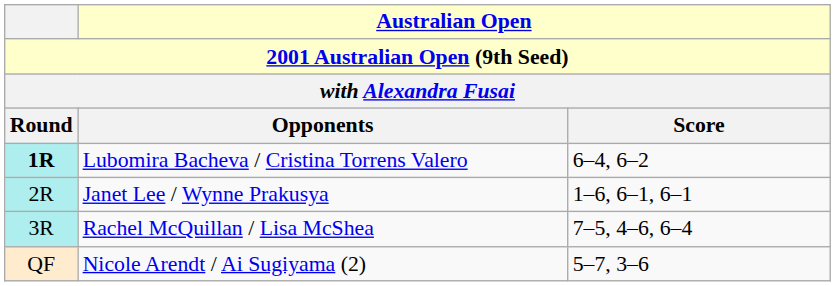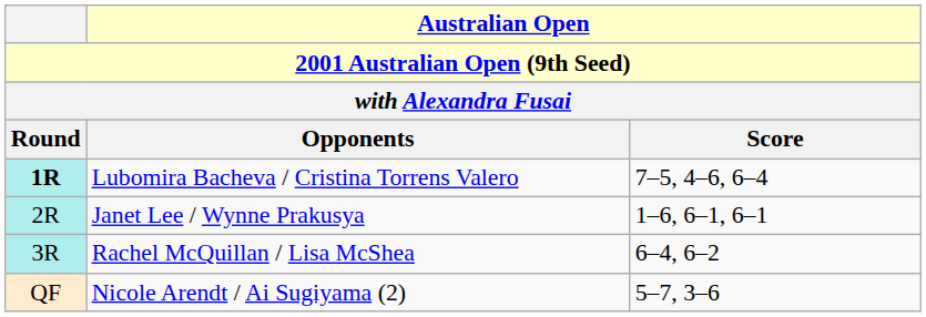Lubomira Bacheva / Cristina Torrens Valero | Australian Open / Score: 6–4, 6–2 -> 7–5, 4–6, 6–4
Rachel McQuillan / Lisa McShea | Australian Open / Score: 7–5, 4–6, 6–4 -> 6–4, 6–2
